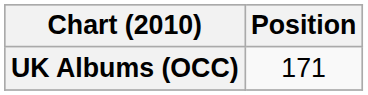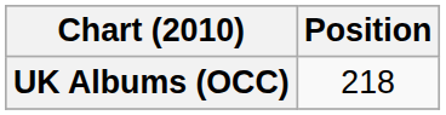UK Albums (OCC) | Position: 171 -> 218
